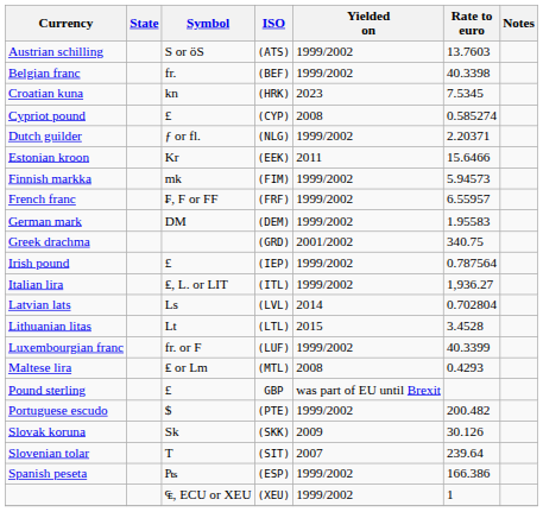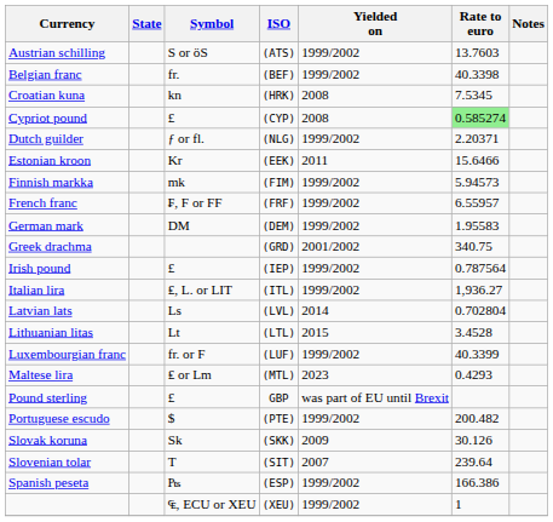Croatian kuna | Yielded on: 2023 -> 2008
Cypriot pound | Rate to euro: no background -> lightgreen background
Maltese lira | Yielded on: 2008 -> 2023
